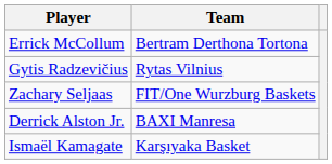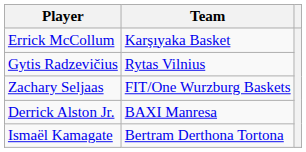Errick McCollum | Team: Bertram Derthona Tortona -> Karşıyaka Basket
Ismaël Kamagate | Team: Karşıyaka Basket -> Bertram Derthona Tortona
